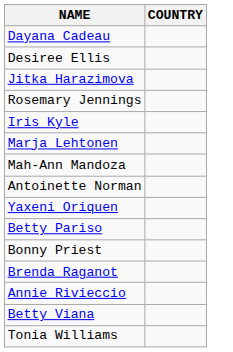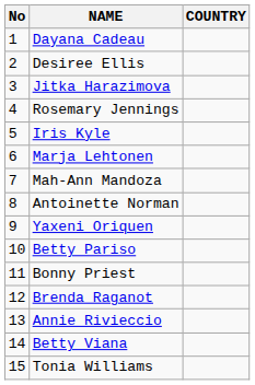+ column: No | 1 | 2 | 3 | 4 | 5 | 6 | 7 | 8 | 9 | 10 | 11 | 12 | 13 | 14 | 15
